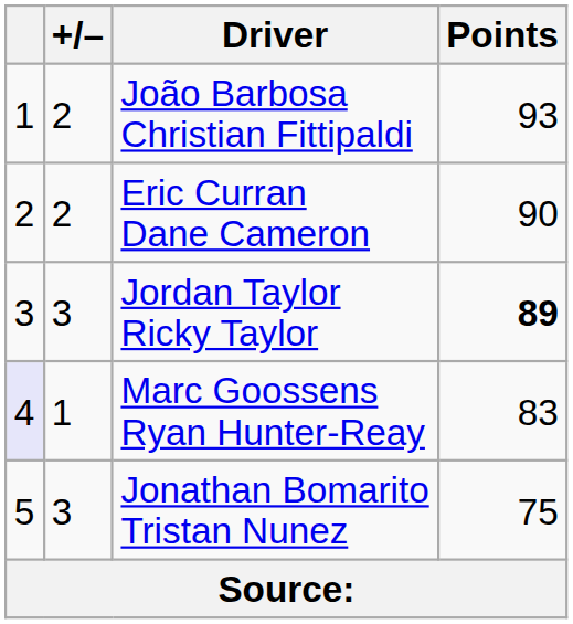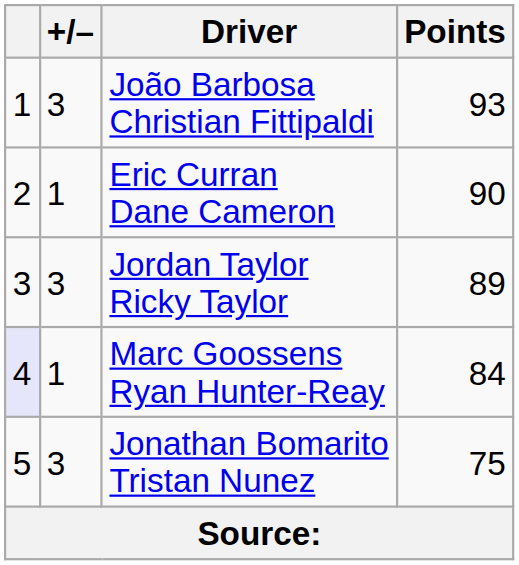João Barbosa Christian Fittipaldi | +/–: 2 -> 3
Eric Curran Dane Cameron | +/–: 2 -> 1
Jordan Taylor Ricky Taylor | Points: bold -> normal
Marc Goossens Ryan Hunter-Reay | Points: 83 -> 84
